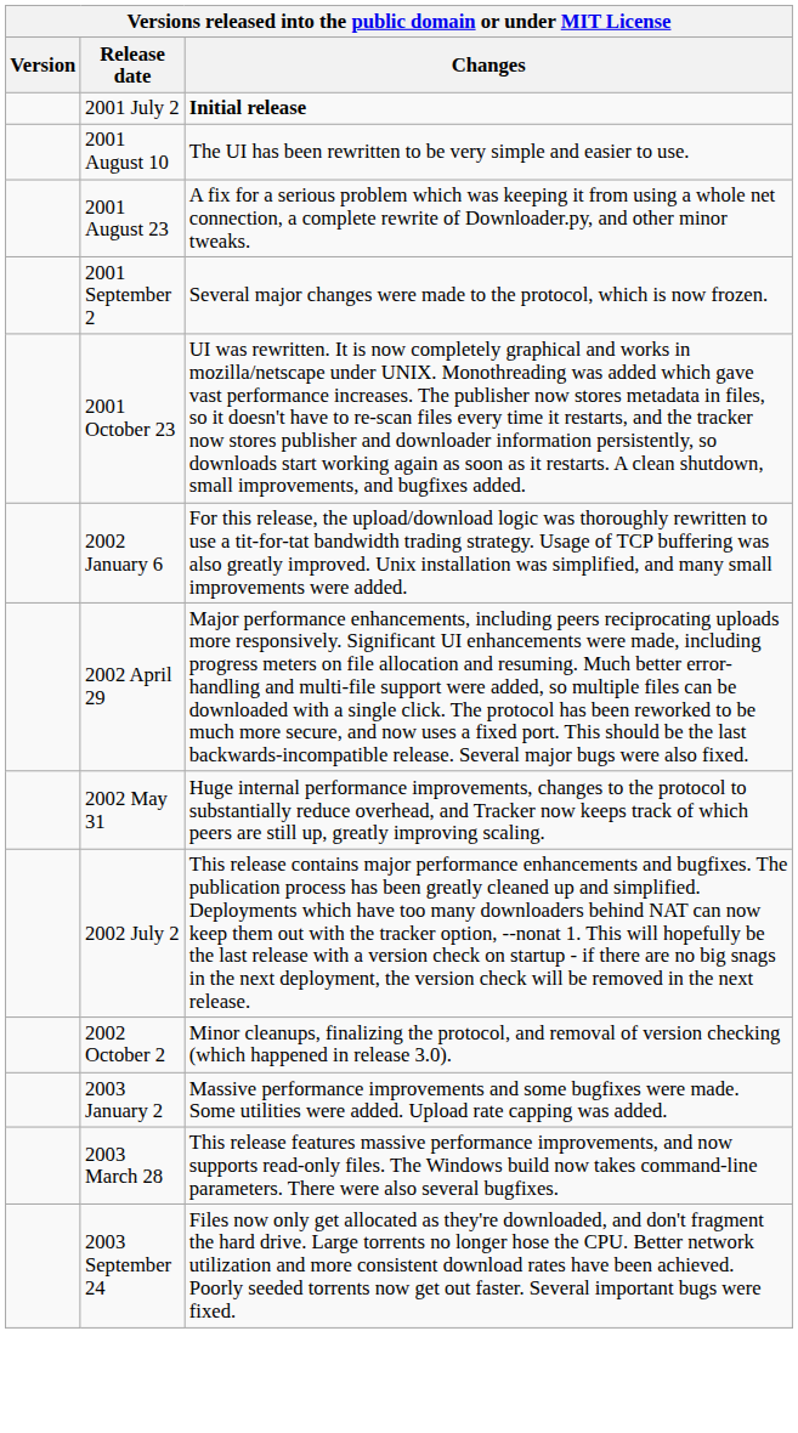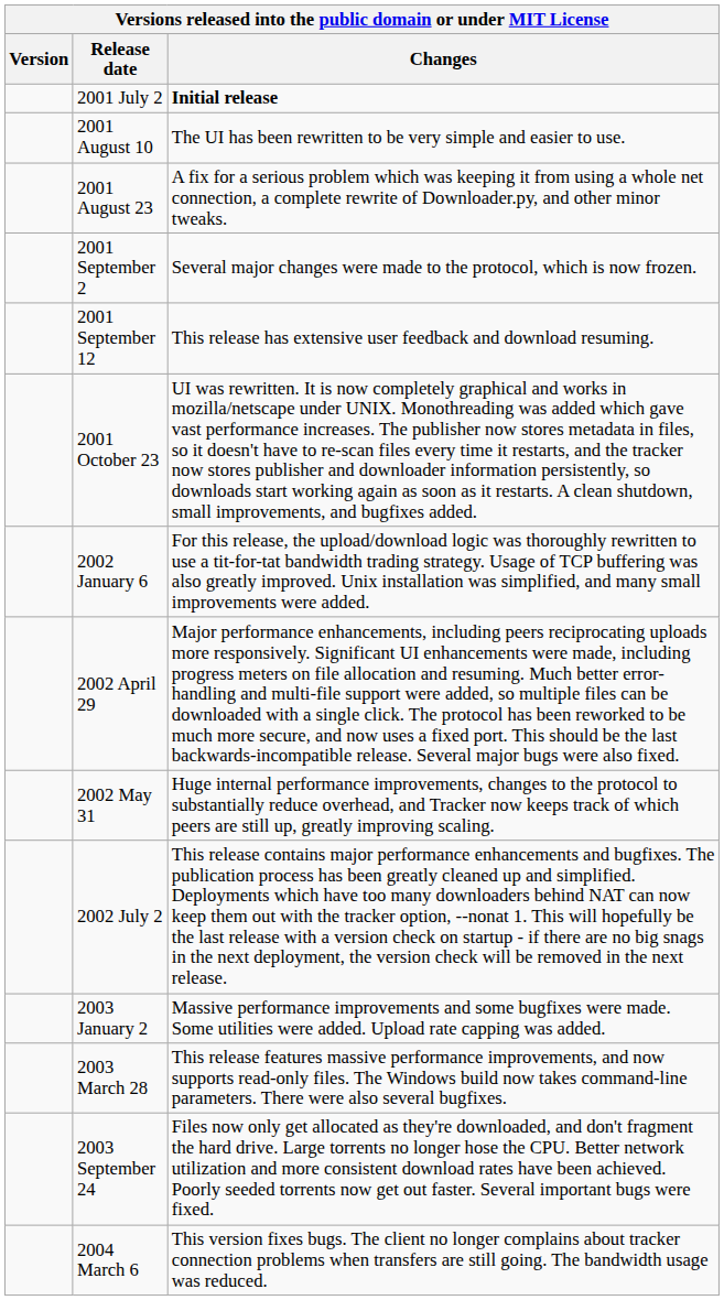+ row: 2001 September 12 | This release has extensive user feedback and download resuming.
- row: 2002 October 2 | Minor cleanups, finalizing the protocol, and removal of version checking (which happened in release 3.0).
+ row: 2004 March 6 | This version fixes bugs. The client no longer complains about tracker connection problems when transfers are still going. The bandwidth usage was reduced.
